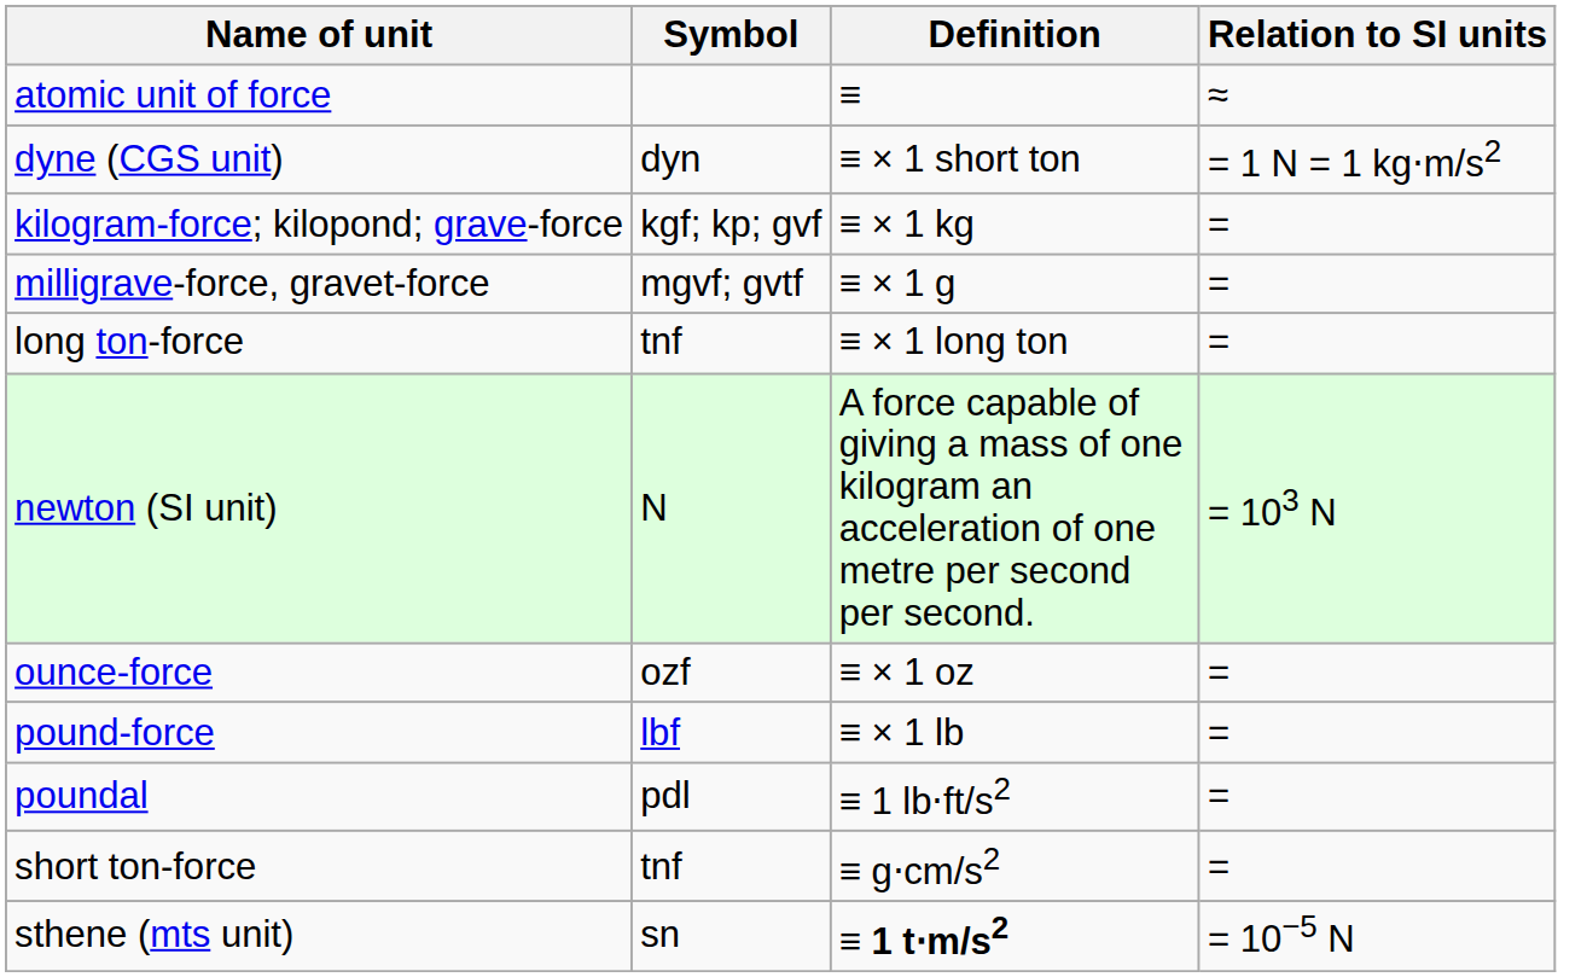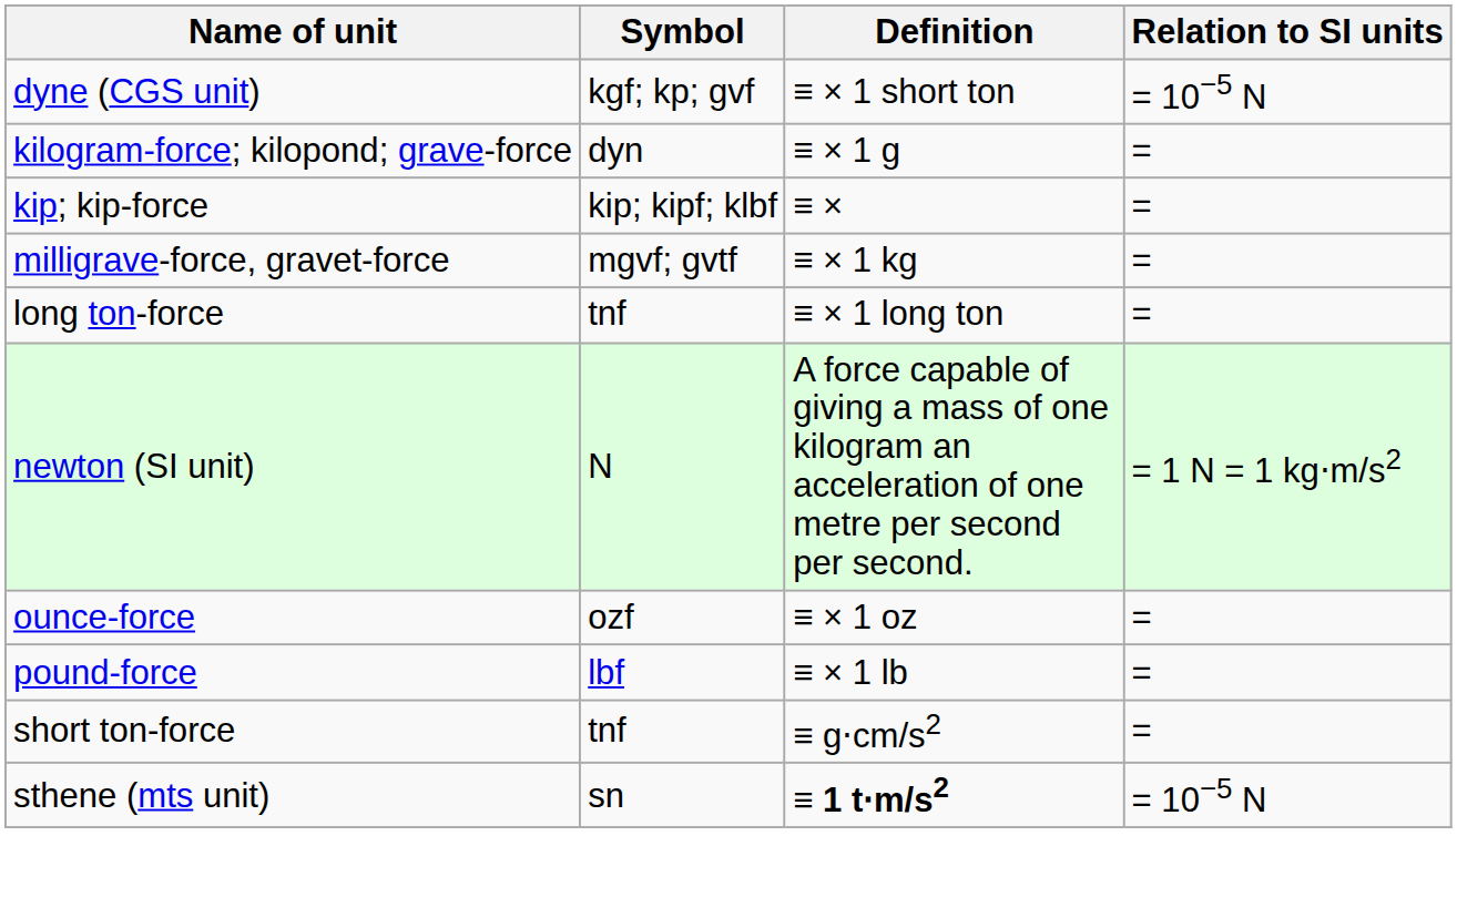- row: atomic unit of force | ≡ | ≈
dyne (CGS unit) | Symbol: dyn -> kgf; kp; gvf
dyne (CGS unit) | Relation to SI units: = 1 N = 1 kg⋅m/s2 -> = 10−5 N
kilogram-force; kilopond; grave-force | Symbol: kgf; kp; gvf -> dyn
kilogram-force; kilopond; grave-force | Definition: ≡ × 1 kg -> ≡ × 1 g
+ row: kip; kip-force | kip; kipf; klbf | ≡ × | =
milligrave-force, gravet-force | Definition: ≡ × 1 g -> ≡ × 1 kg
newton (SI unit) | Relation to SI units: = 103 N -> = 1 N = 1 kg⋅m/s2
- row: poundal | pdl | ≡ 1 lb⋅ft/s2 | =
